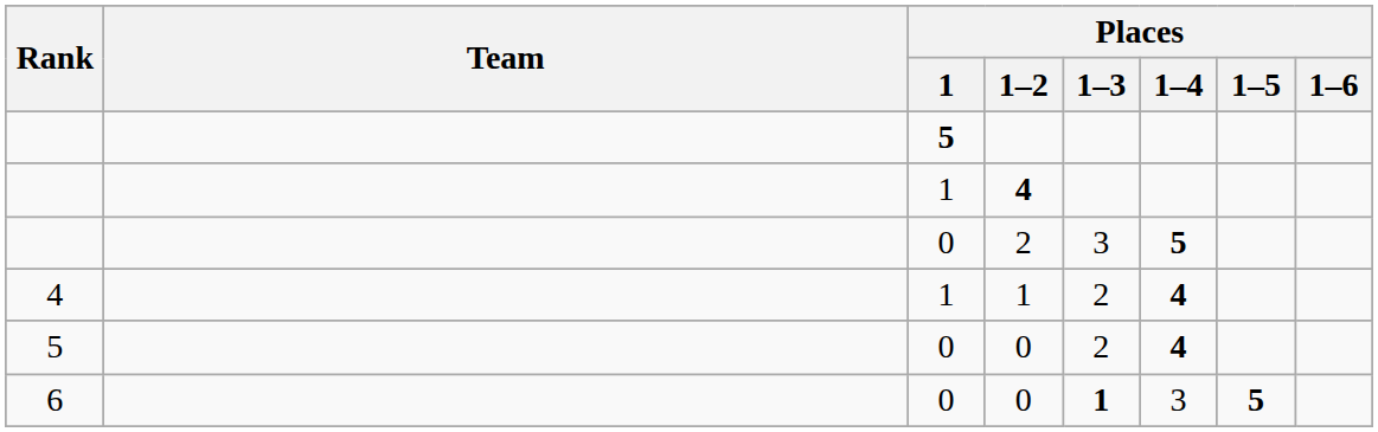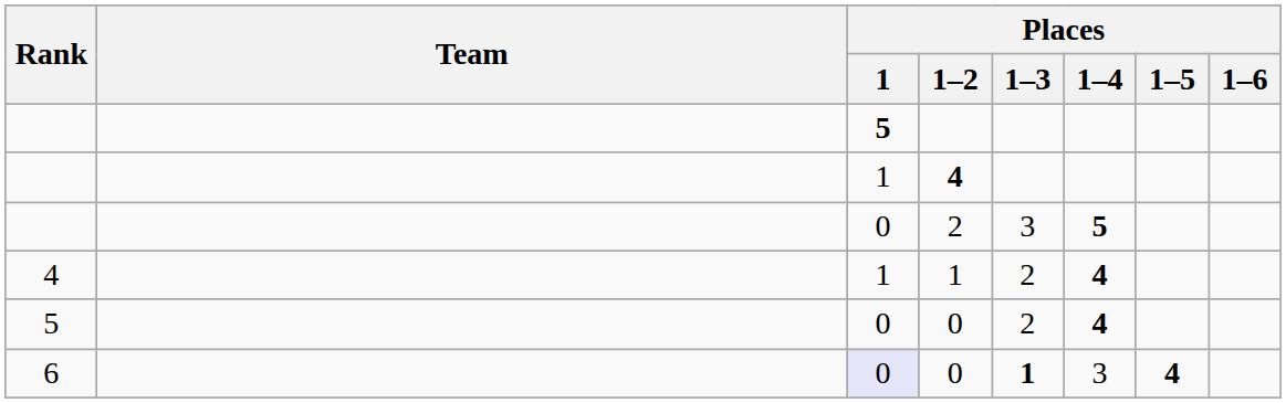6 / 0 | Places / 1: no background -> lavender background
6 / 0 | Places / 1–5: 5 -> 4
